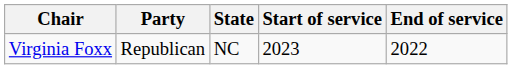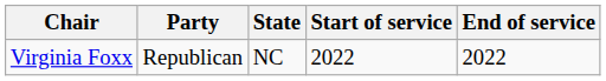Virginia Foxx | Start of service: 2023 -> 2022
